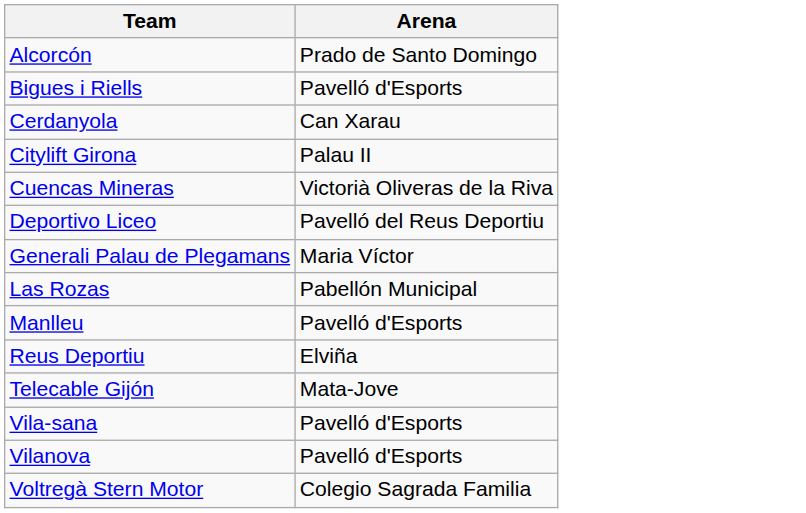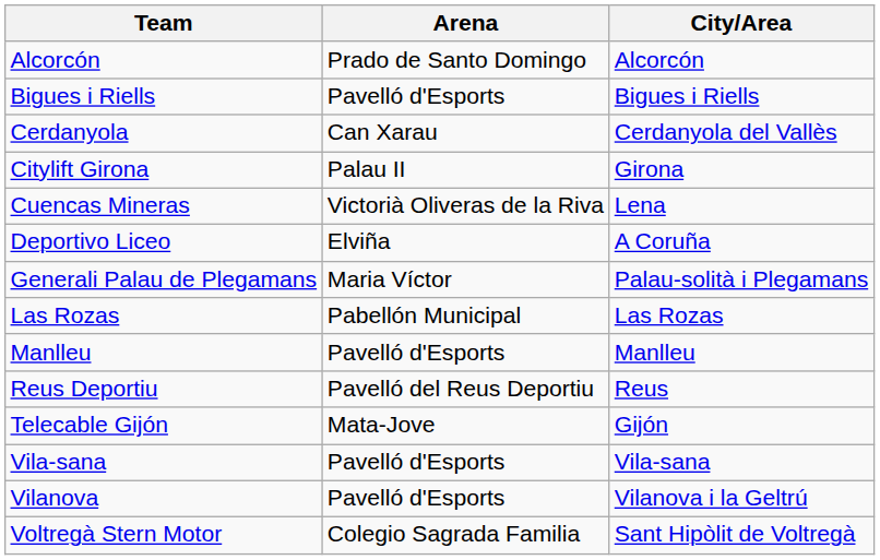+ column: City/Area | Alcorcón | Bigues i Riells | Cerdanyola del Vallès | Girona | Lena | A Coruña | Palau-solità i Plegamans | Las Rozas | Manlleu | Reus | Gijón | Vila-sana | Vilanova i la Geltrú | Sant Hipòlit de Voltregà
Deportivo Liceo | Arena: Pavelló del Reus Deportiu -> Elviña
Reus Deportiu | Arena: Elviña -> Pavelló del Reus Deportiu
